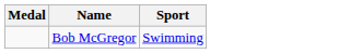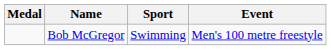+ column: Event | Men's 100 metre freestyle
